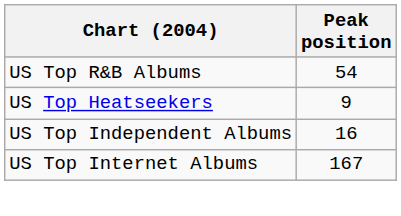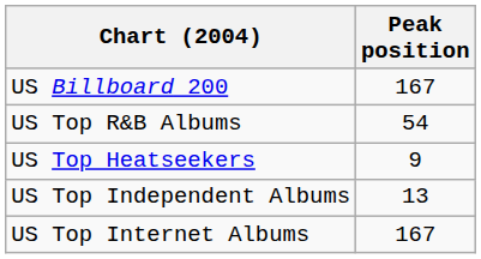+ row: US Billboard 200 | 167
US Top Independent Albums | Peak position: 16 -> 13
